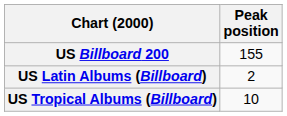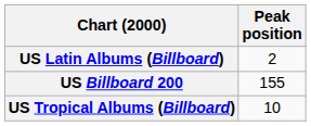rows swapped: US Billboard 200 <-> US Latin Albums (Billboard)
